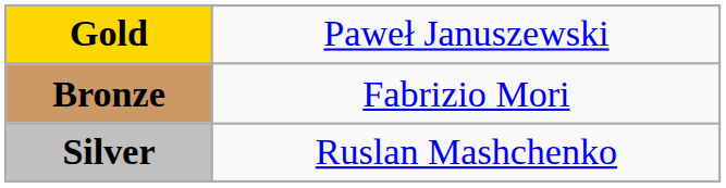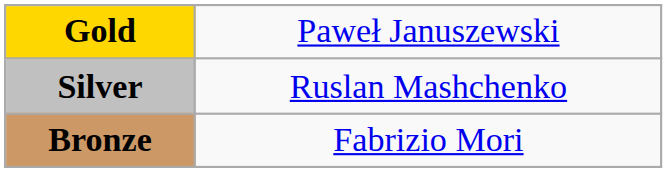rows swapped: Silver <-> Bronze
